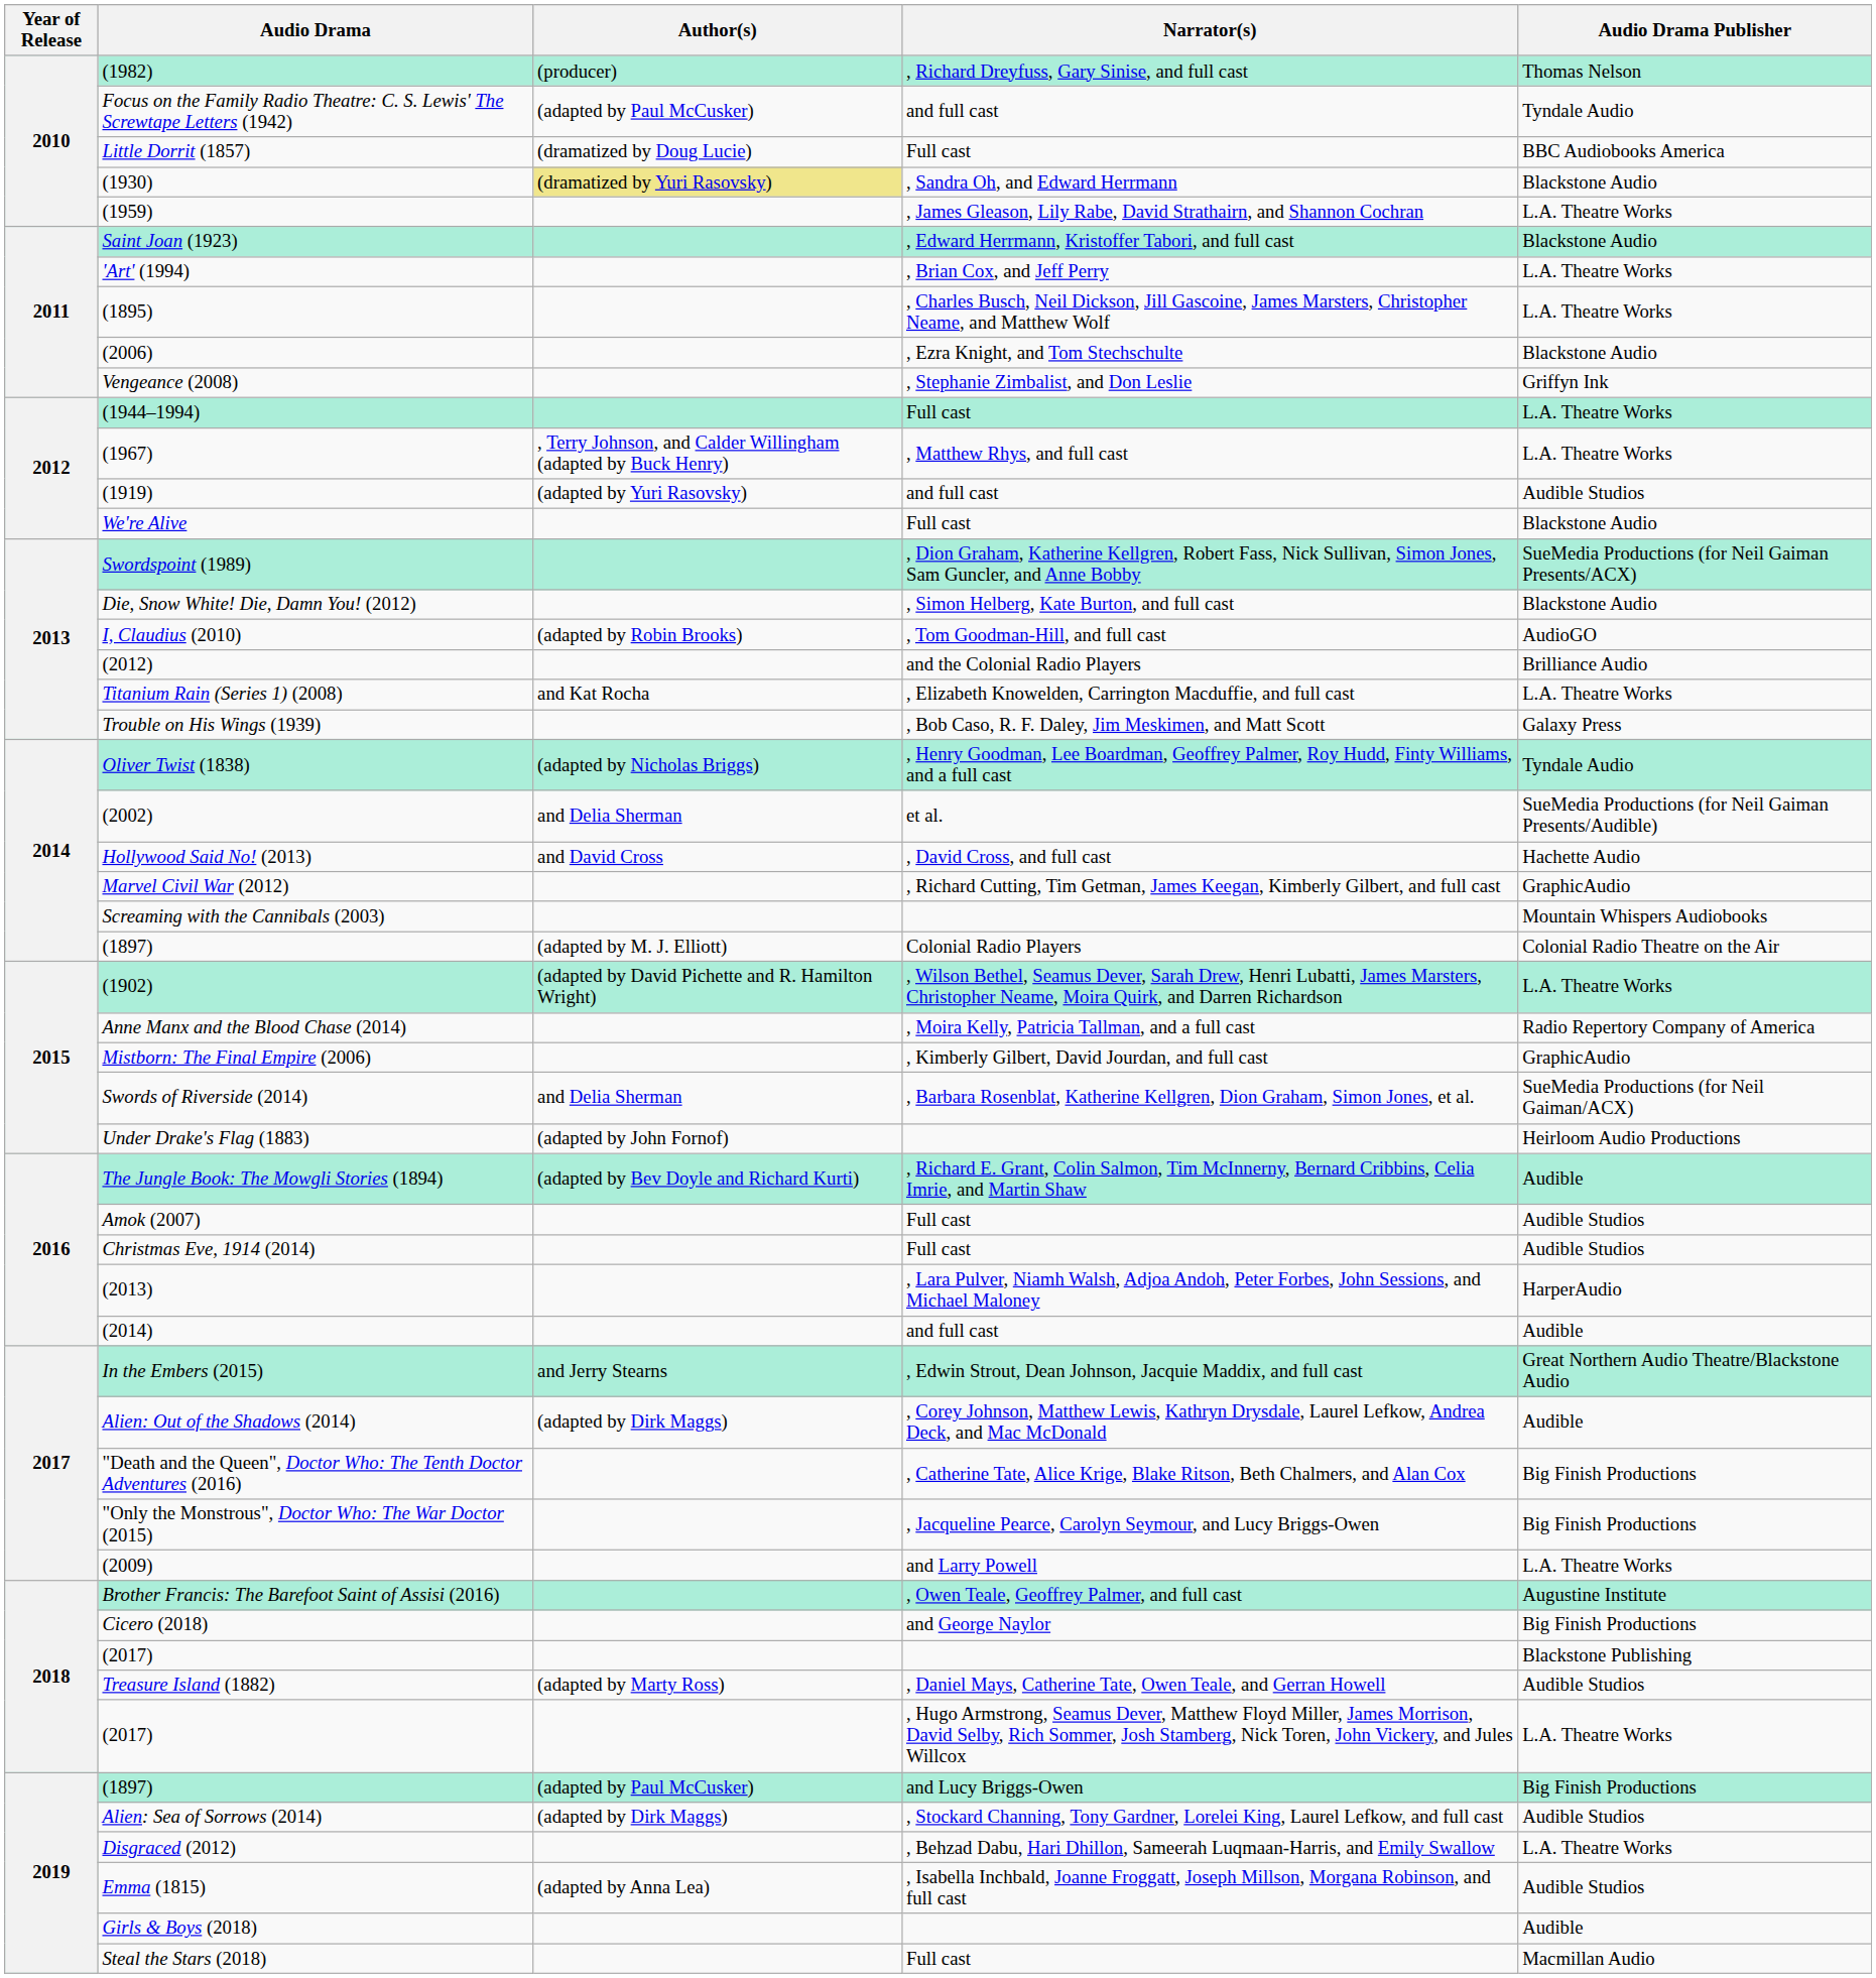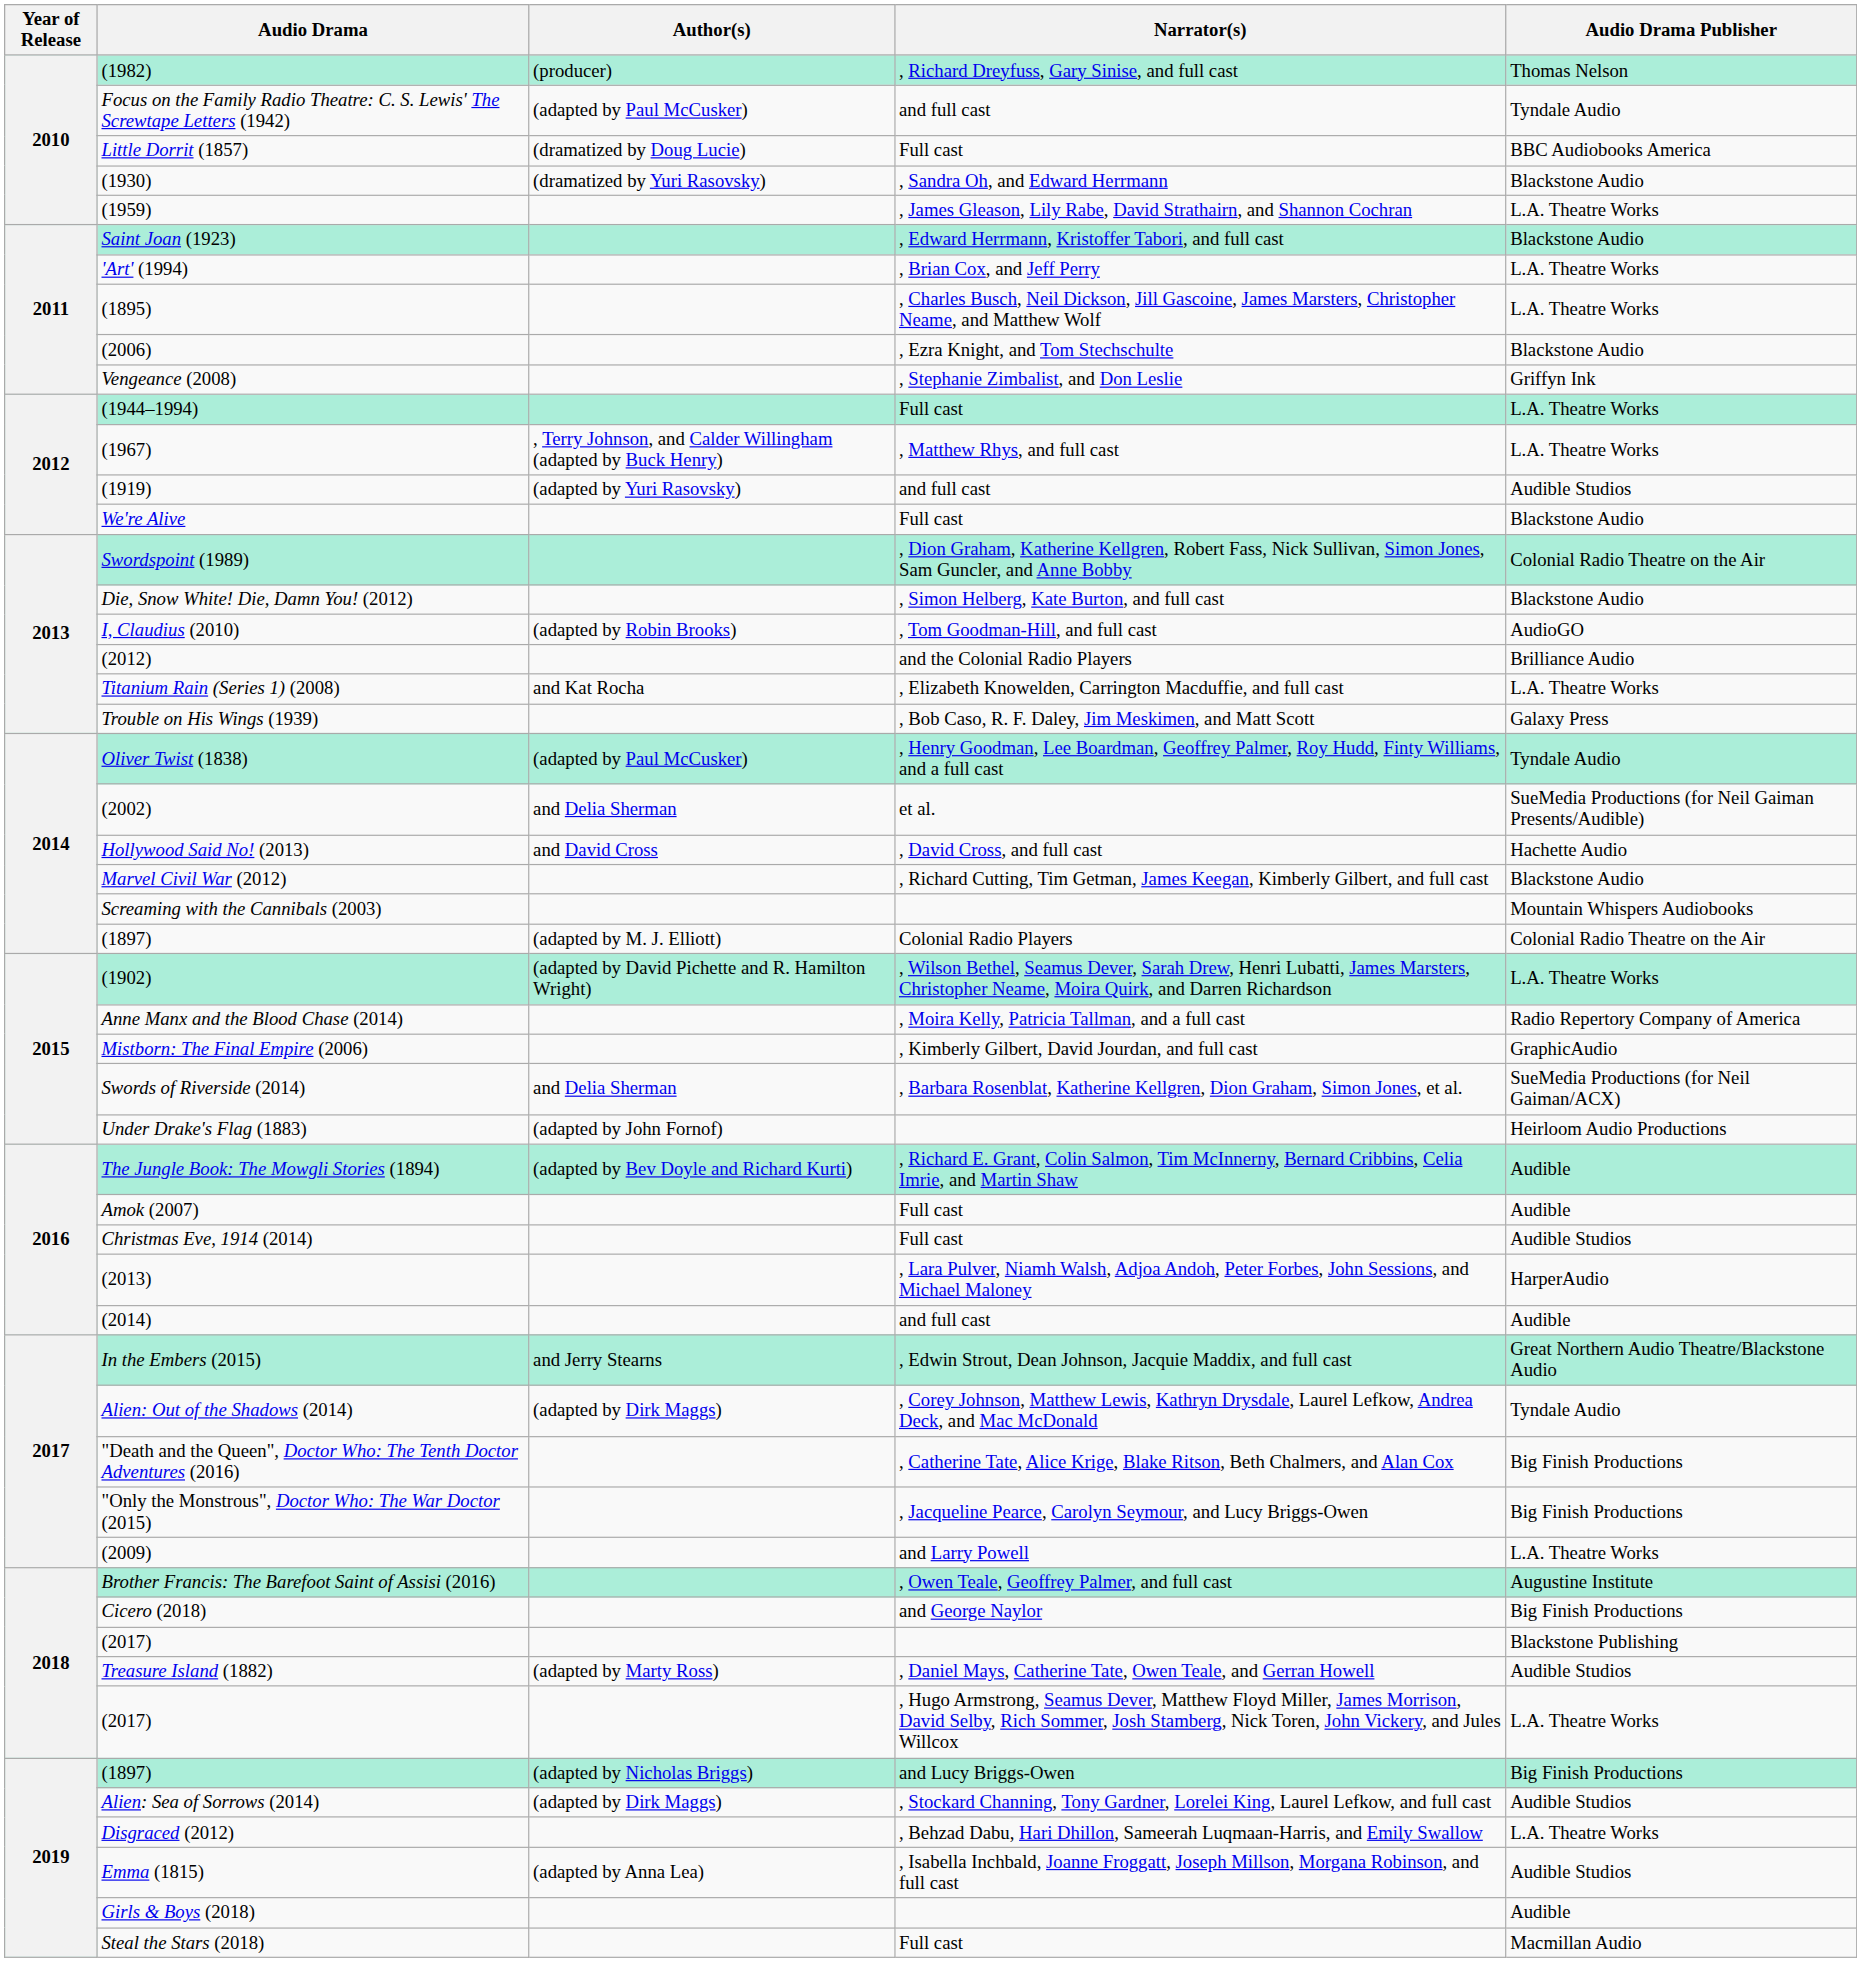(1930) | Author(s): khaki background -> no background
Swordspoint (1989) | Audio Drama Publisher: SueMedia Productions (for Neil Gaiman Presents/ACX) -> Colonial Radio Theatre on the Air
Oliver Twist (1838) | Author(s): (adapted by Nicholas Briggs) -> (adapted by Paul McCusker)
Marvel Civil War (2012) | Audio Drama Publisher: GraphicAudio -> Blackstone Audio
Amok (2007) | Audio Drama Publisher: Audible Studios -> Audible
Alien: Out of the Shadows (2014) | Audio Drama Publisher: Audible -> Tyndale Audio
(1897) / and Lucy Briggs-Owen | Author(s): (adapted by Paul McCusker) -> (adapted by Nicholas Briggs)
